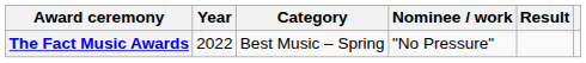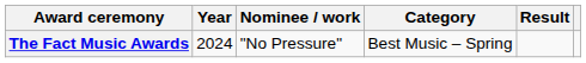columns swapped: Category <-> Nominee / work
The Fact Music Awards | Year: 2022 -> 2024
